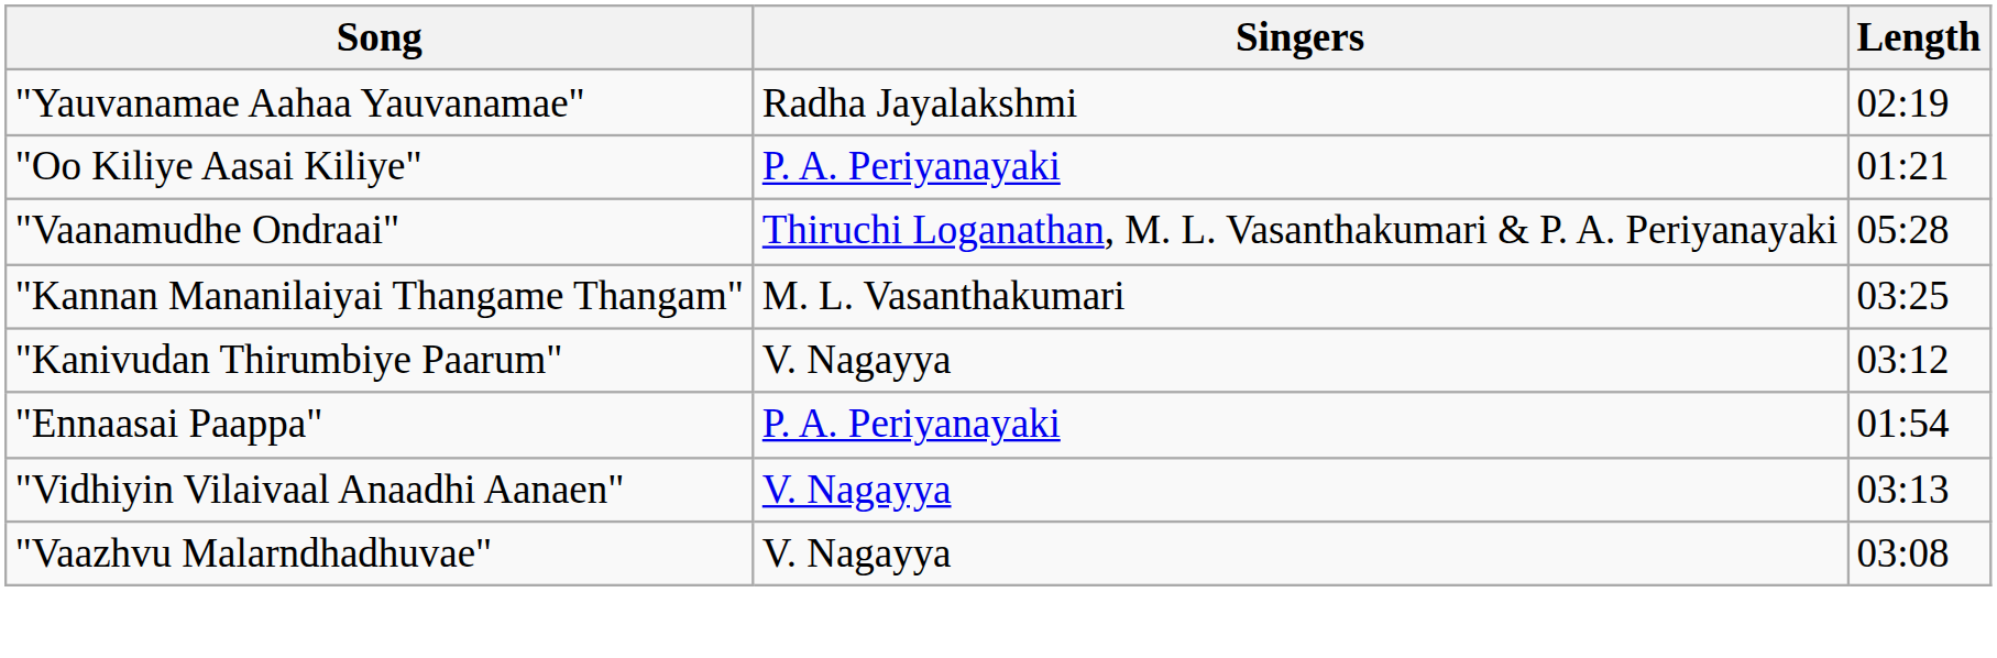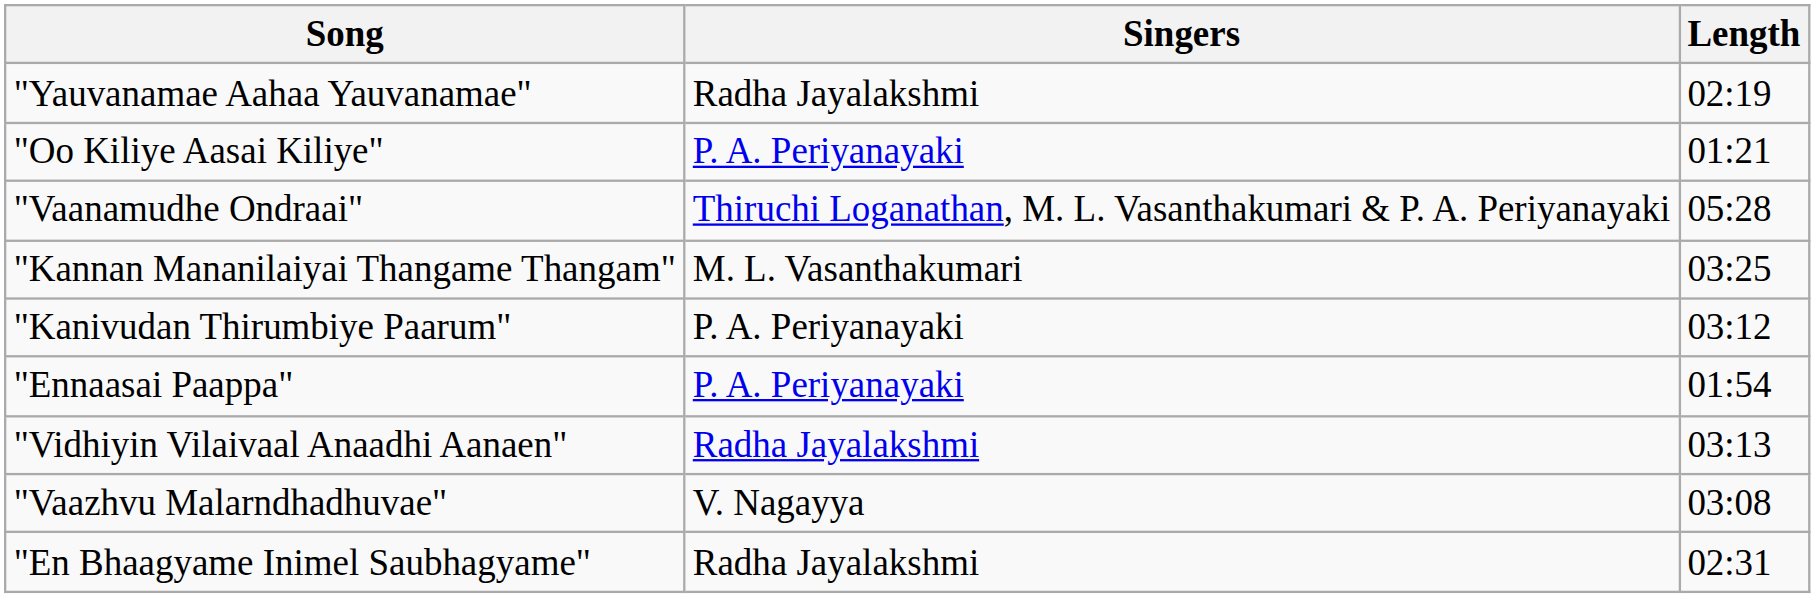"Kanivudan Thirumbiye Paarum" | Singers: V. Nagayya -> P. A. Periyanayaki
"Vidhiyin Vilaivaal Anaadhi Aanaen" | Singers: V. Nagayya -> Radha Jayalakshmi
+ row: "En Bhaagyame Inimel Saubhagyame" | Radha Jayalakshmi | 02:31
